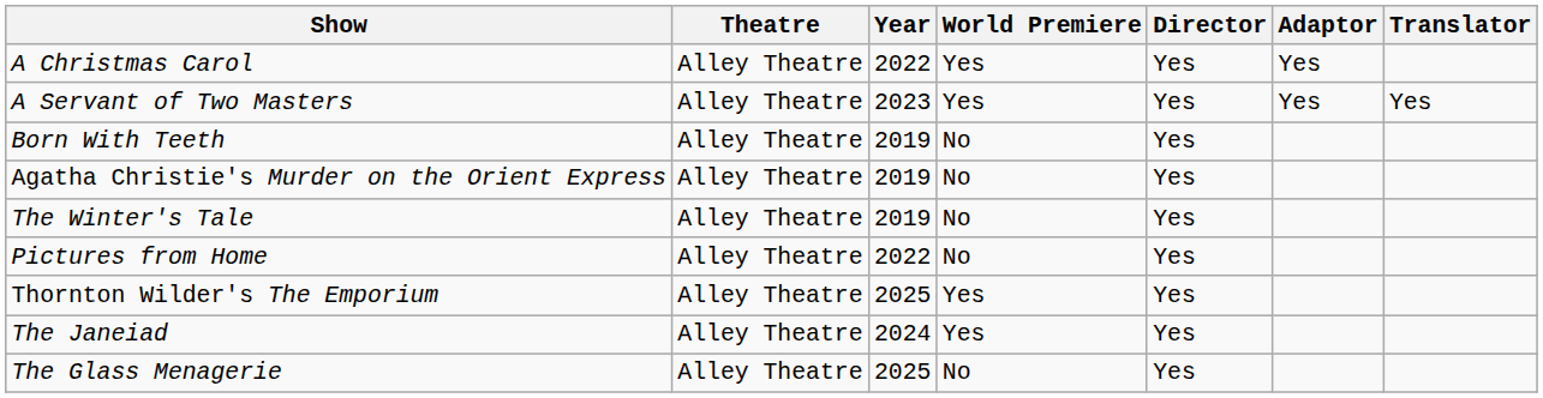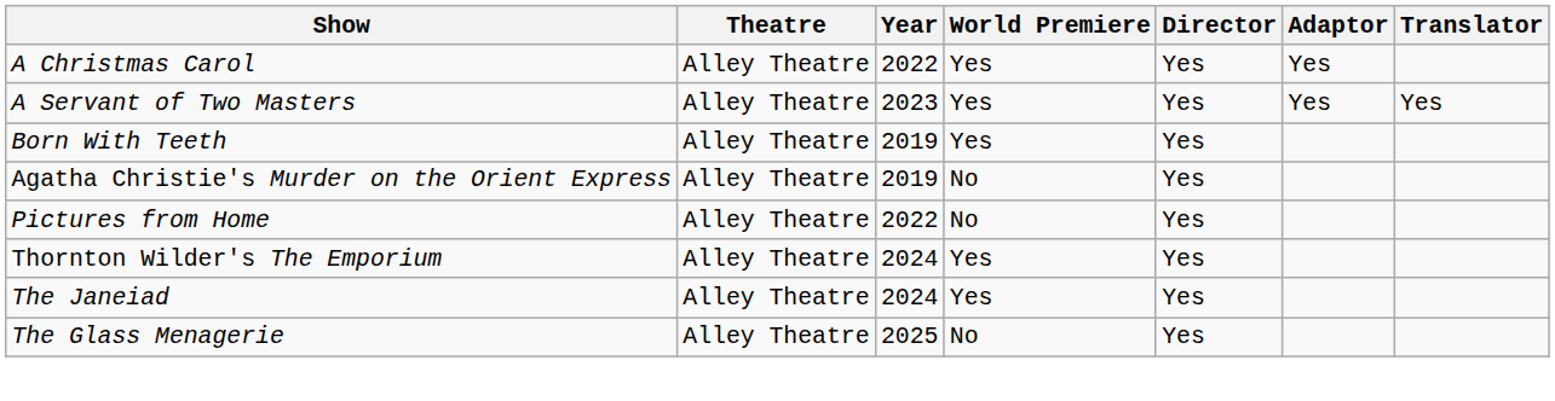Born With Teeth | World Premiere: No -> Yes
- row: The Winter's Tale | Alley Theatre | 2019 | No | Yes
Thornton Wilder's The Emporium | Year: 2025 -> 2024
